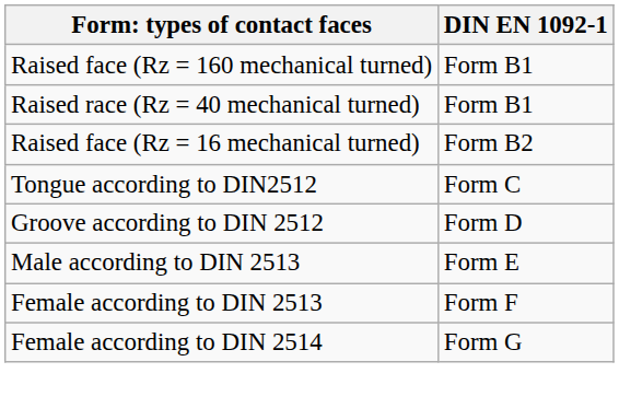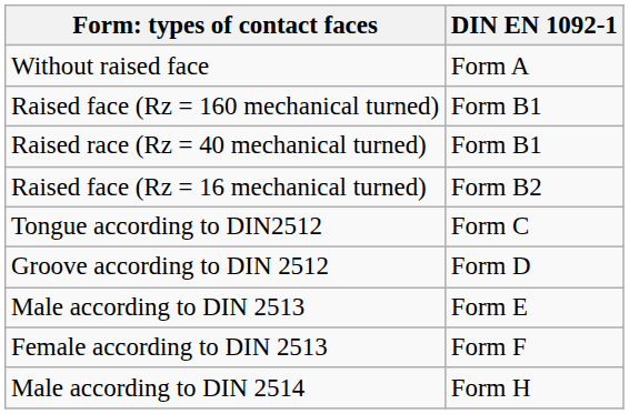+ row: Without raised face | Form A
- row: Female according to DIN 2514 | Form G
+ row: Male according to DIN 2514 | Form H
